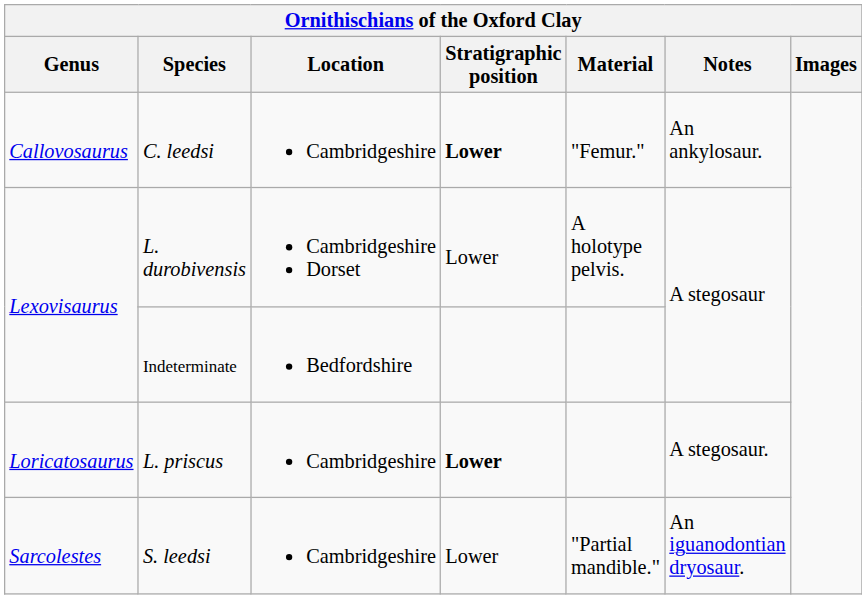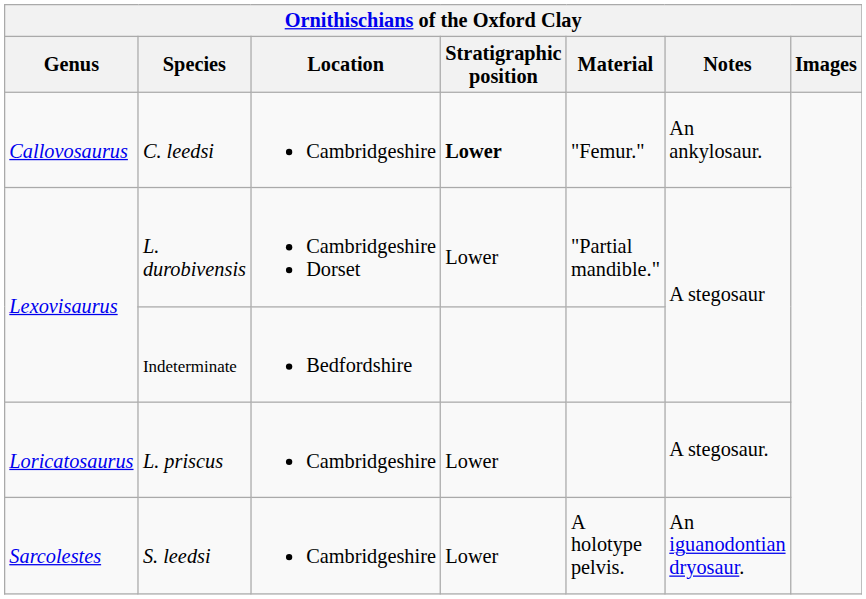L. durobivensis | Material: A holotype pelvis. -> "Partial mandible."
L. priscus | Stratigraphic position: bold -> normal
S. leedsi | Material: "Partial mandible." -> A holotype pelvis.
